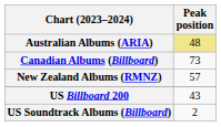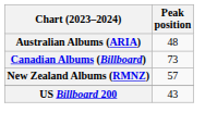Australian Albums (ARIA) | Peak position: khaki background -> no background
- row: US Soundtrack Albums (Billboard) | 2
